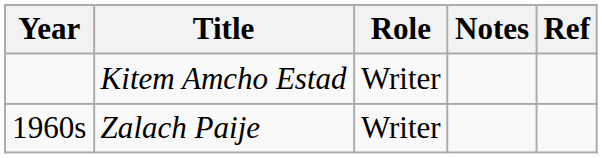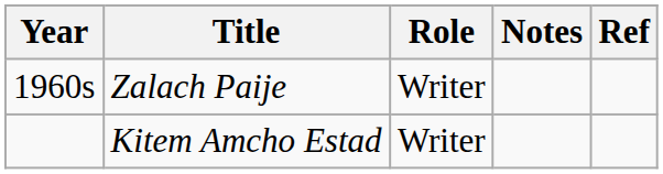rows swapped: Kitem Amcho Estad <-> Zalach Paije
